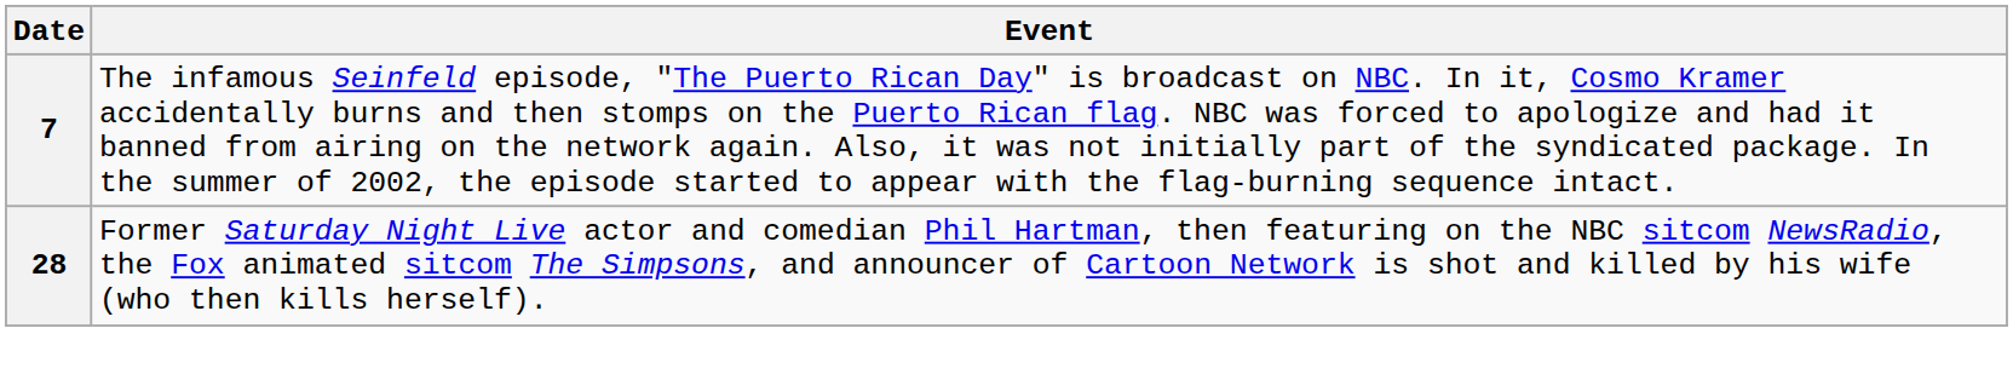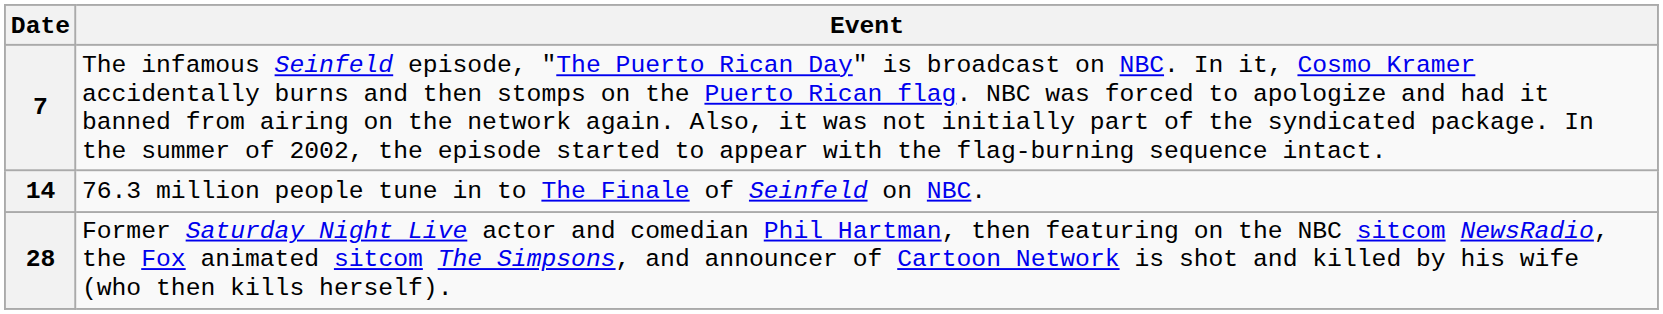+ row: 14 | 76.3 million people tune in to The Finale of Seinfeld on NBC.
